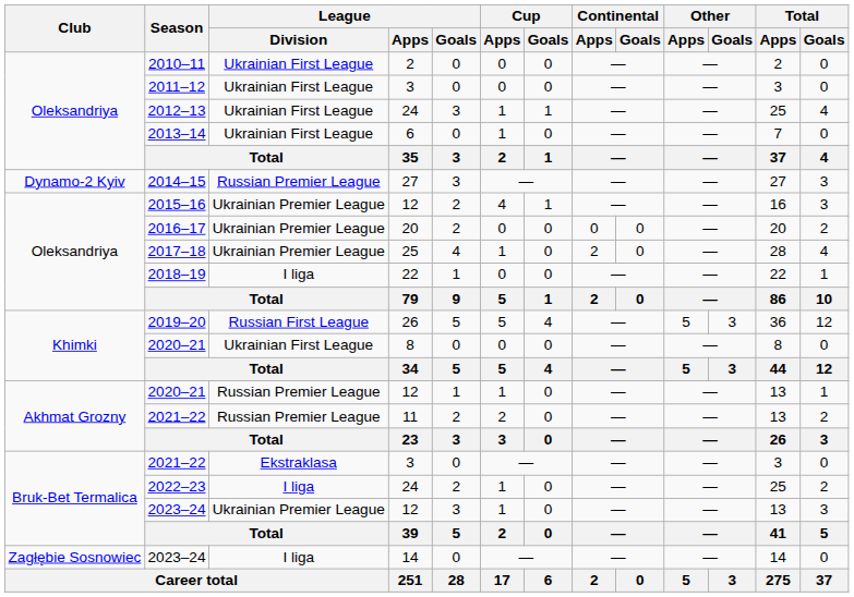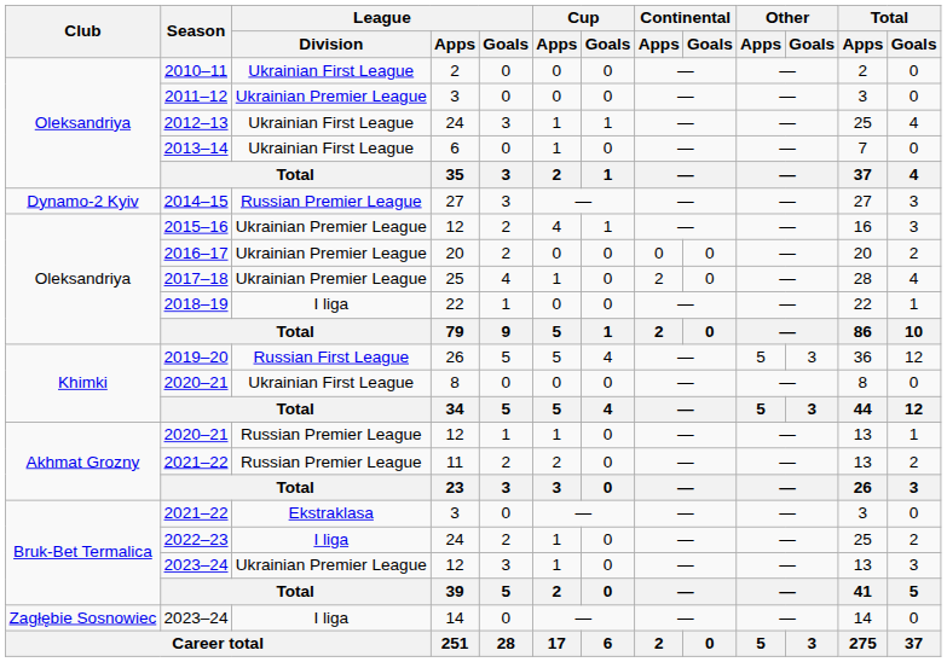2011–12 | League / Division: Ukrainian First League -> Ukrainian Premier League
